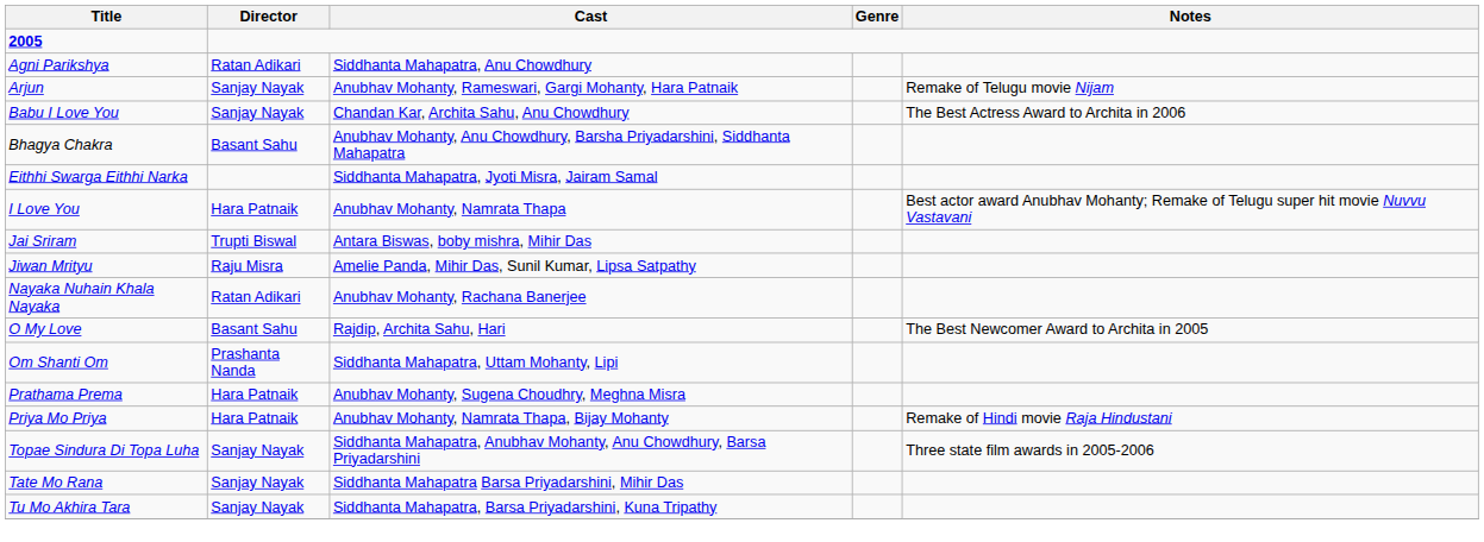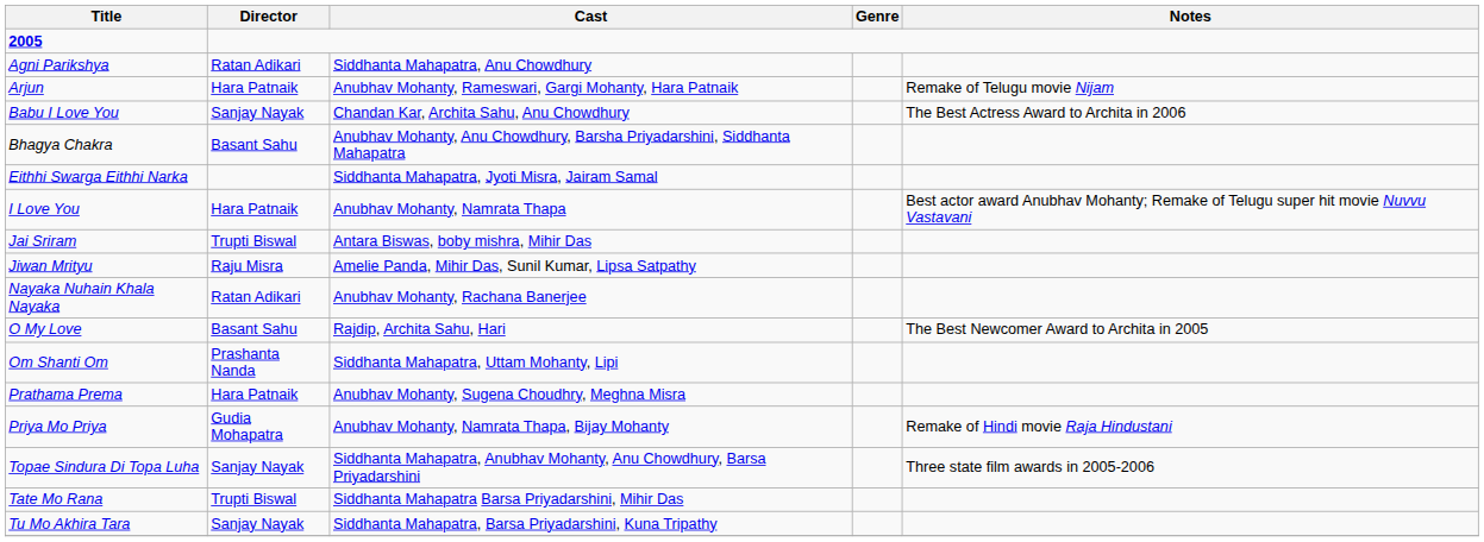Arjun | Director: Sanjay Nayak -> Hara Patnaik
Priya Mo Priya | Director: Hara Patnaik -> Gudia Mohapatra
Tate Mo Rana | Director: Sanjay Nayak -> Trupti Biswal
